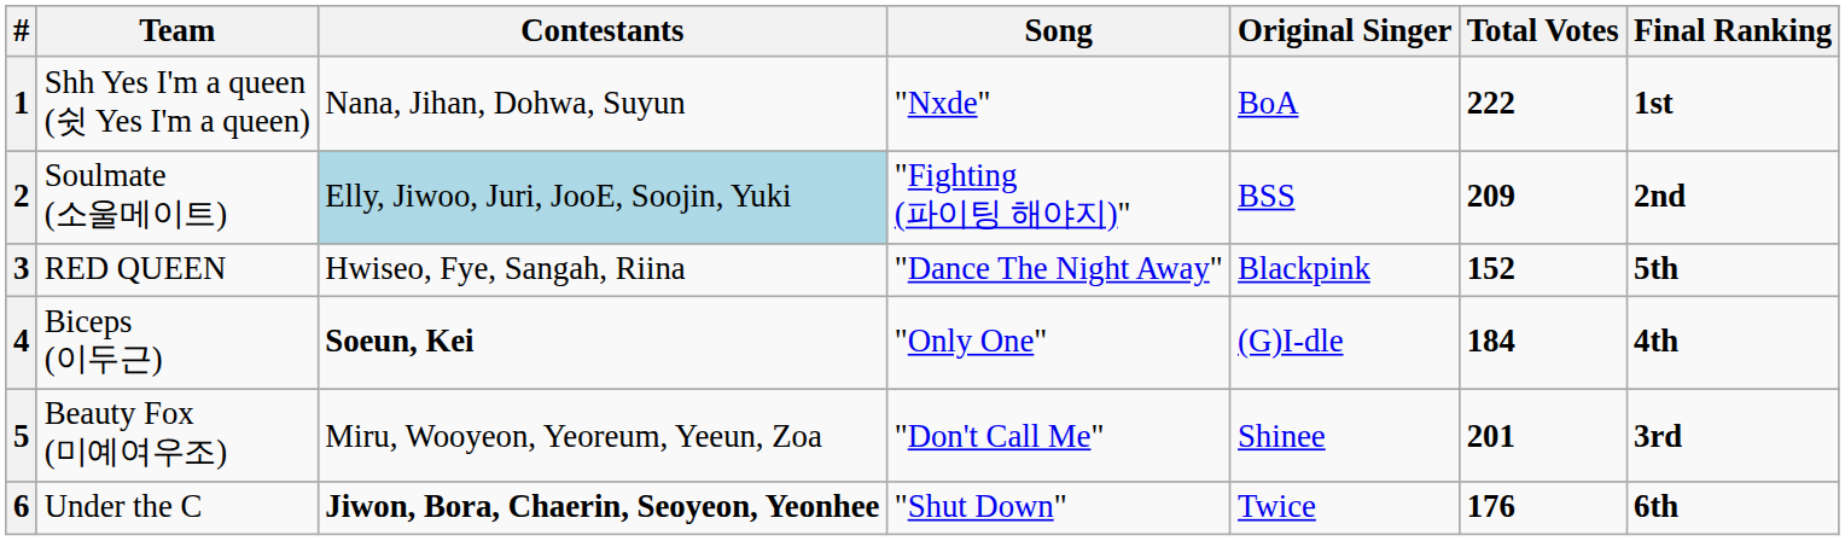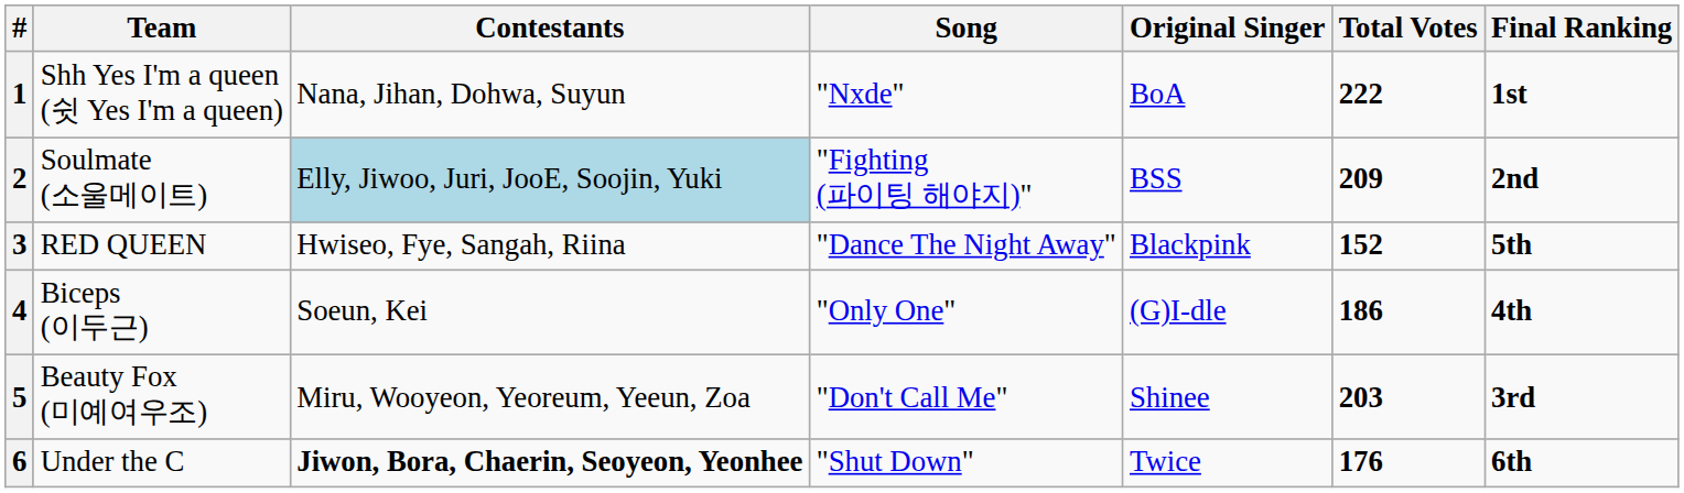4 | Contestants: bold -> normal
4 | Total Votes: 184 -> 186
5 | Total Votes: 201 -> 203
